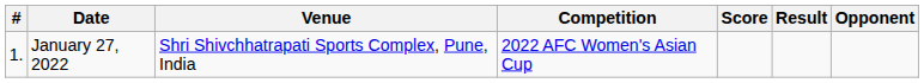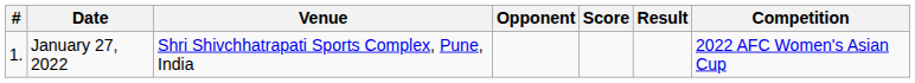columns swapped: Opponent <-> Competition
